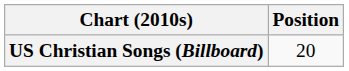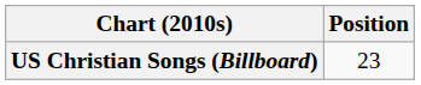US Christian Songs (Billboard) | Position: 20 -> 23
